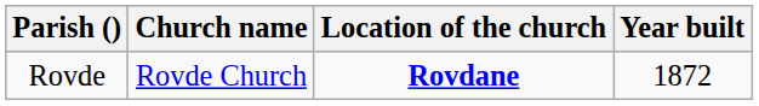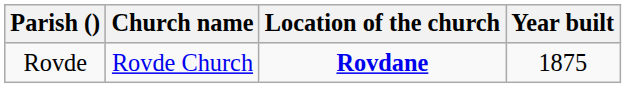Rovde | Year built: 1872 -> 1875
